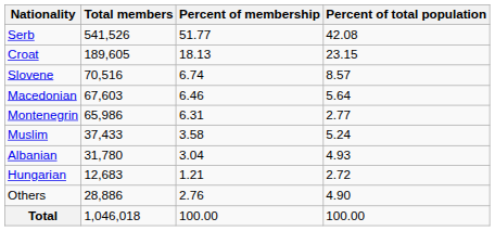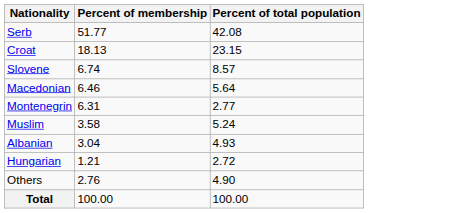- column: Total members | 541,526 | 189,605 | 70,516 | 67,603 | 65,986 | 37,433 | 31,780 | 12,683 | 28,886 | 1,046,018
